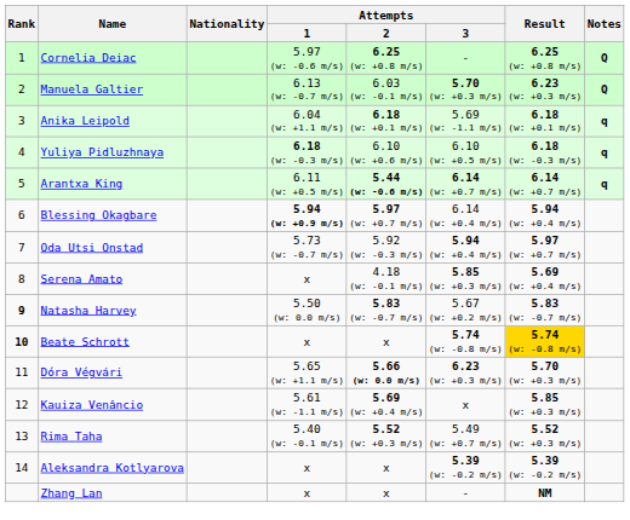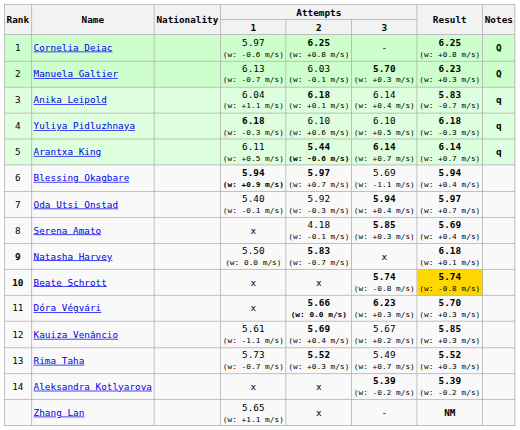Anika Leipold | Attempts / 3: 5.69 (w: -1.1 m/s) -> 6.14 (w: +0.4 m/s)
Anika Leipold | Result: 6.18 (w: +0.1 m/s) -> 5.83 (w: -0.7 m/s)
Blessing Okagbare | Attempts / 3: 6.14 (w: +0.4 m/s) -> 5.69 (w: -1.1 m/s)
Oda Utsi Onstad | Attempts / 1: 5.73 (w: -0.7 m/s) -> 5.40 (w: -0.1 m/s)
Natasha Harvey | Attempts / 3: 5.67 (w: +0.2 m/s) -> x
Natasha Harvey | Result: 5.83 (w: -0.7 m/s) -> 6.18 (w: +0.1 m/s)
Dóra Végvári | Attempts / 1: 5.65 (w: +1.1 m/s) -> x
Kauiza Venâncio | Attempts / 3: x -> 5.67 (w: +0.2 m/s)
Rima Taha | Attempts / 1: 5.40 (w: -0.1 m/s) -> 5.73 (w: -0.7 m/s)
Zhang Lan | Attempts / 1: x -> 5.65 (w: +1.1 m/s)
